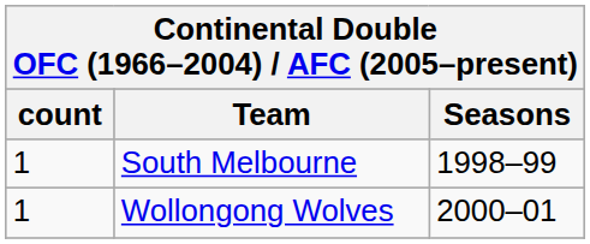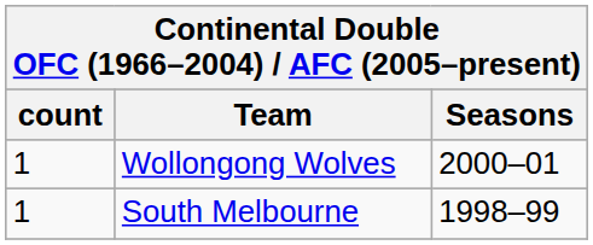rows swapped: South Melbourne <-> Wollongong Wolves
